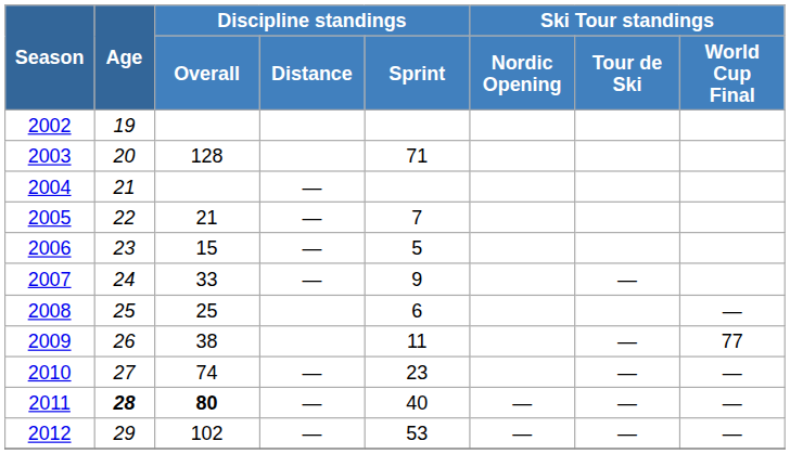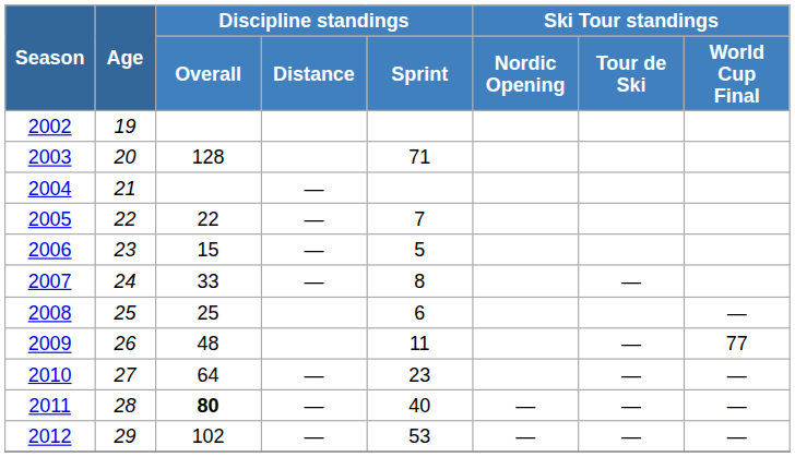2005 | Discipline standings / Overall: 21 -> 22
2007 | Discipline standings / Sprint: 9 -> 8
2009 | Discipline standings / Overall: 38 -> 48
2010 | Discipline standings / Overall: 74 -> 64
2011 | Age: bold -> normal
